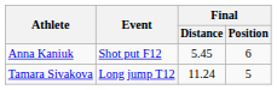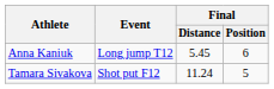Anna Kaniuk | Event: Shot put F12 -> Long jump T12
Tamara Sivakova | Event: Long jump T12 -> Shot put F12
